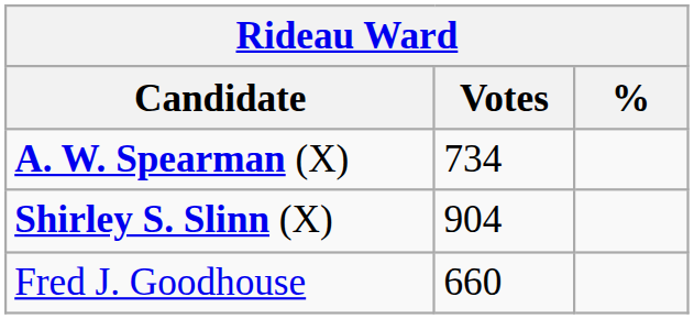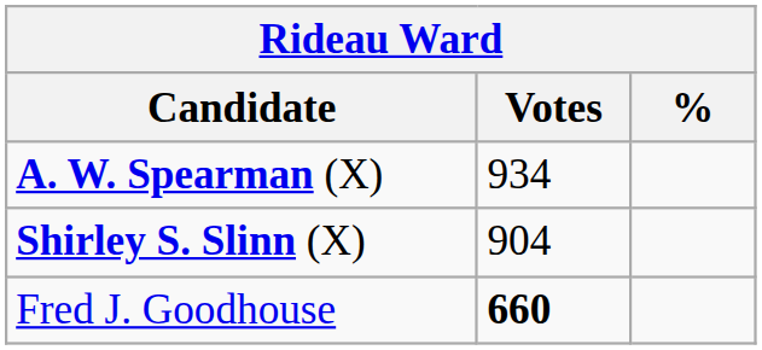A. W. Spearman (X) | Votes: 734 -> 934
Fred J. Goodhouse | Votes: normal -> bold
